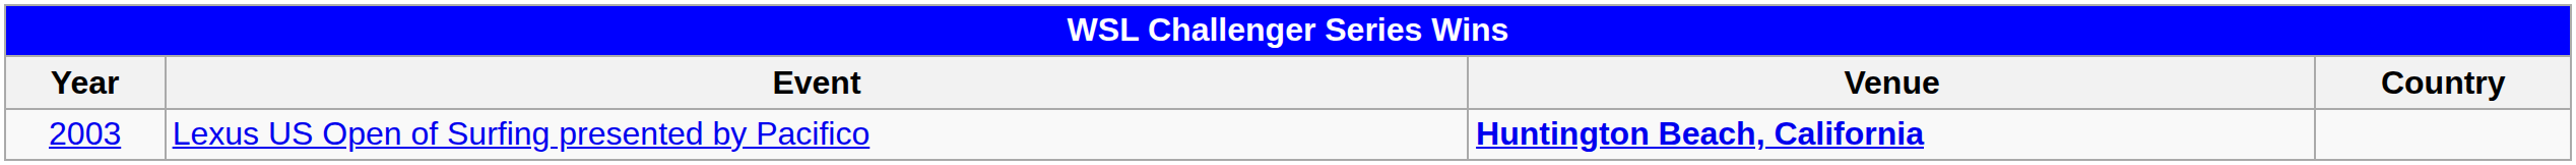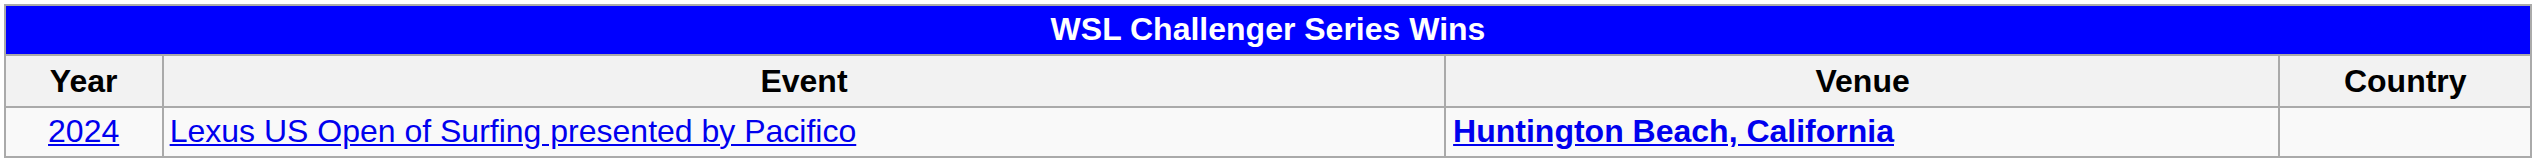Lexus US Open of Surfing presented by Pacifico | Year: 2003 -> 2024
